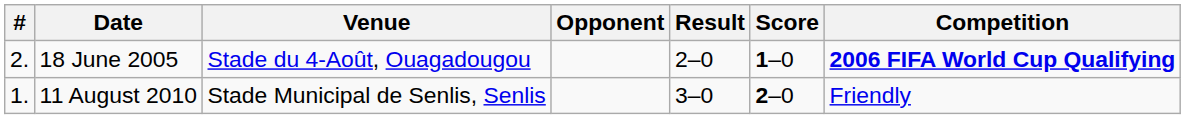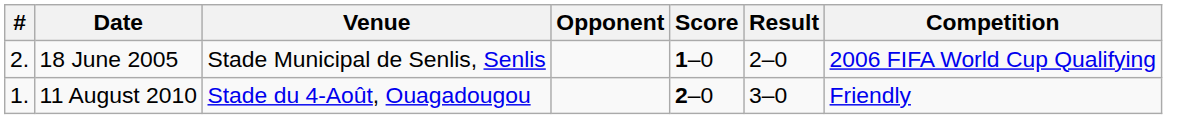columns swapped: Score <-> Result
18 June 2005 | Venue: Stade du 4-Août, Ouagadougou -> Stade Municipal de Senlis, Senlis
18 June 2005 | Competition: bold -> normal
11 August 2010 | Venue: Stade Municipal de Senlis, Senlis -> Stade du 4-Août, Ouagadougou
